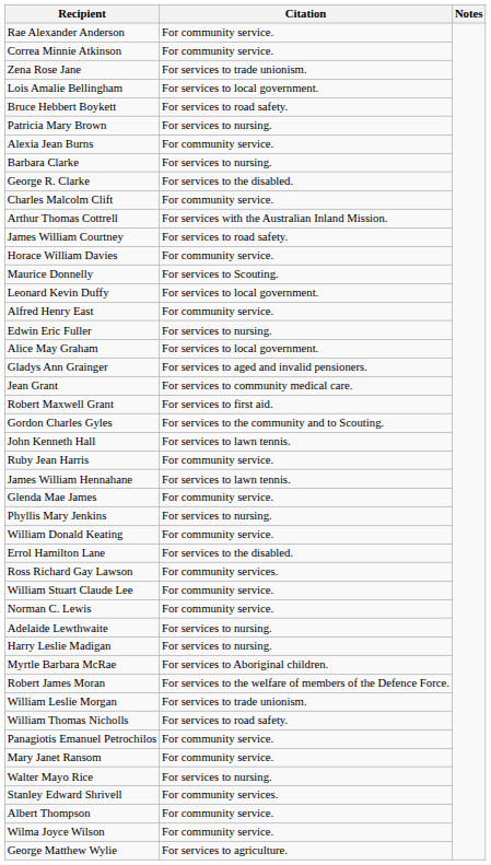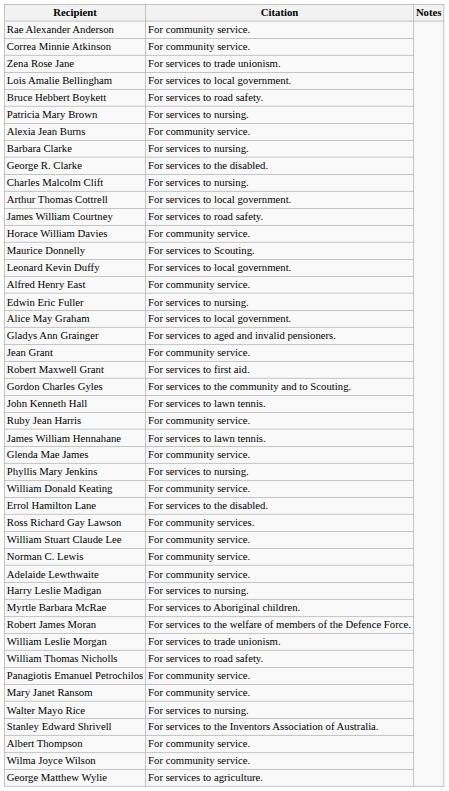Charles Malcolm Clift | Citation: For community service. -> For services to nursing.
Arthur Thomas Cottrell | Citation: For services with the Australian Inland Mission. -> For services to local government.
Jean Grant | Citation: For services to community medical care. -> For community service.
Adelaide Lewthwaite | Citation: For services to nursing. -> For community service.
Stanley Edward Shrivell | Citation: For community services. -> For services to the Inventors Association of Australia.
